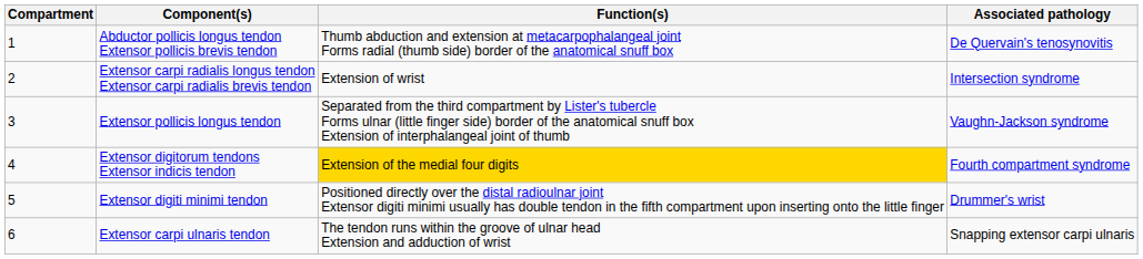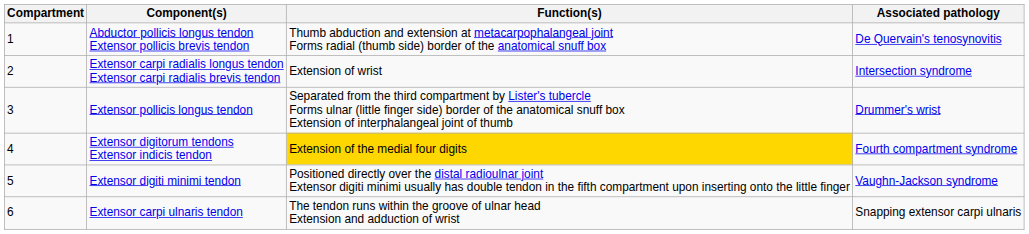Extensor pollicis longus tendon | Associated pathology: Vaughn-Jackson syndrome -> Drummer's wrist
Extensor digiti minimi tendon | Associated pathology: Drummer's wrist -> Vaughn-Jackson syndrome
